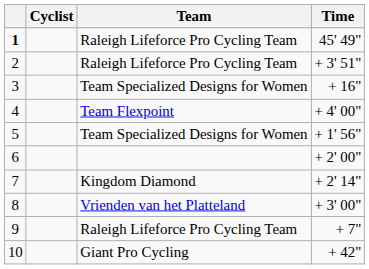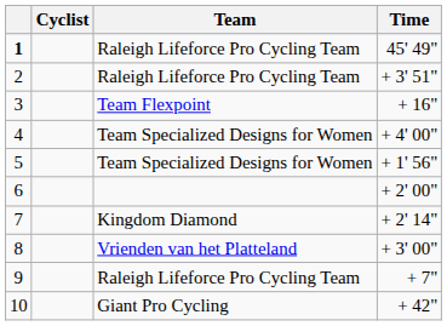3 | Team: Team Specialized Designs for Women -> Team Flexpoint
4 | Team: Team Flexpoint -> Team Specialized Designs for Women
